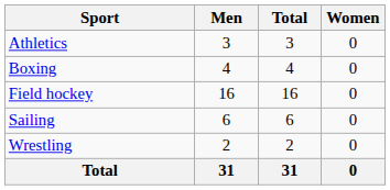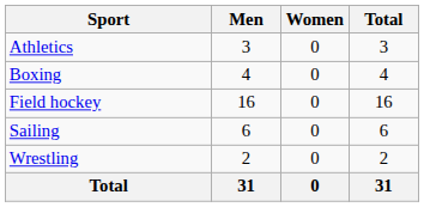columns swapped: Women <-> Total
